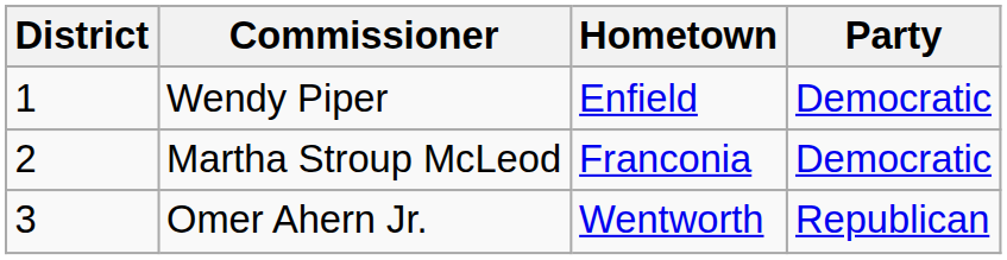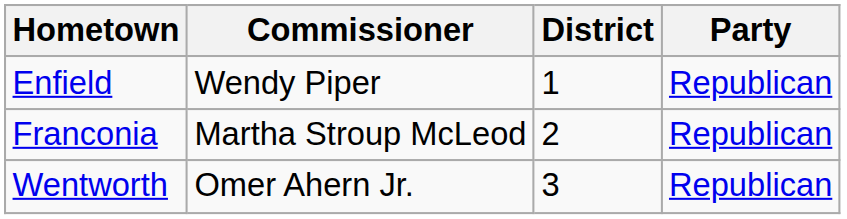columns swapped: District <-> Hometown
Wendy Piper | Party: Democratic -> Republican
Martha Stroup McLeod | Party: Democratic -> Republican
